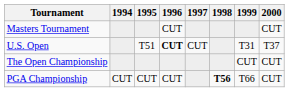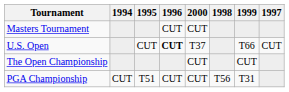columns swapped: 1997 <-> 2000
U.S. Open | 1995: T51 -> CUT
U.S. Open | 1999: T31 -> T66
PGA Championship | 1995: CUT -> T51
PGA Championship | 1998: bold -> normal
PGA Championship | 1999: T66 -> T31
